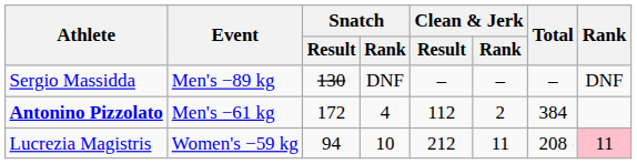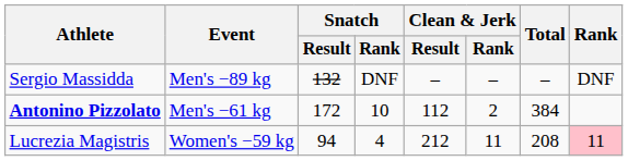Sergio Massidda | Snatch / Result: 130 -> 132
Antonino Pizzolato | Snatch / Rank: 4 -> 10
Lucrezia Magistris | Snatch / Rank: 10 -> 4
